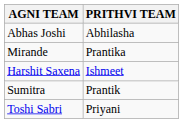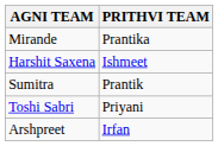- row: Abhas Joshi | Abhilasha
+ row: Arshpreet | Irfan
